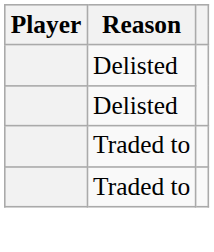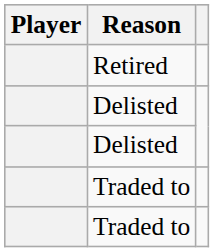+ row: Retired
